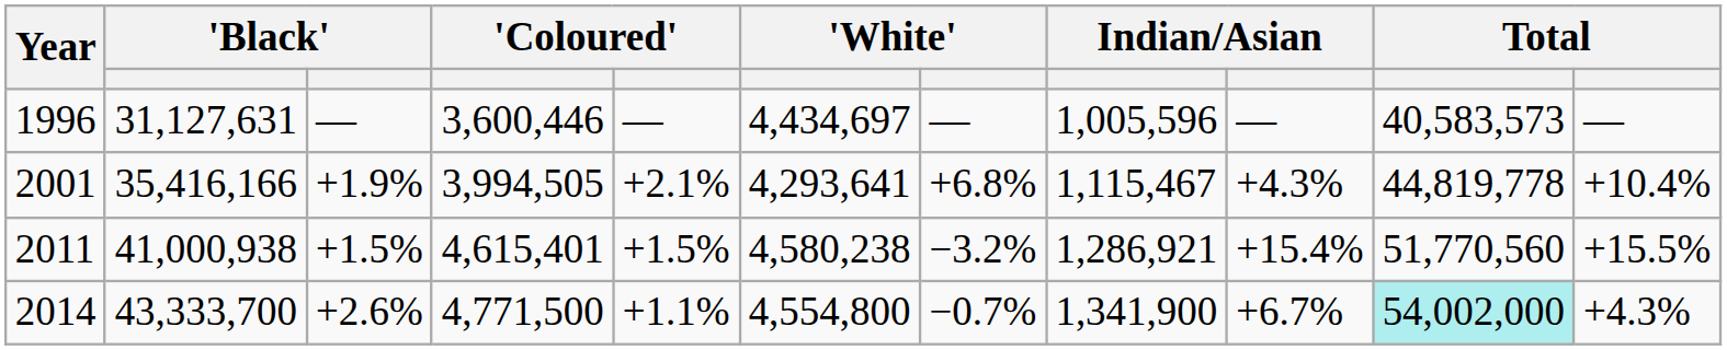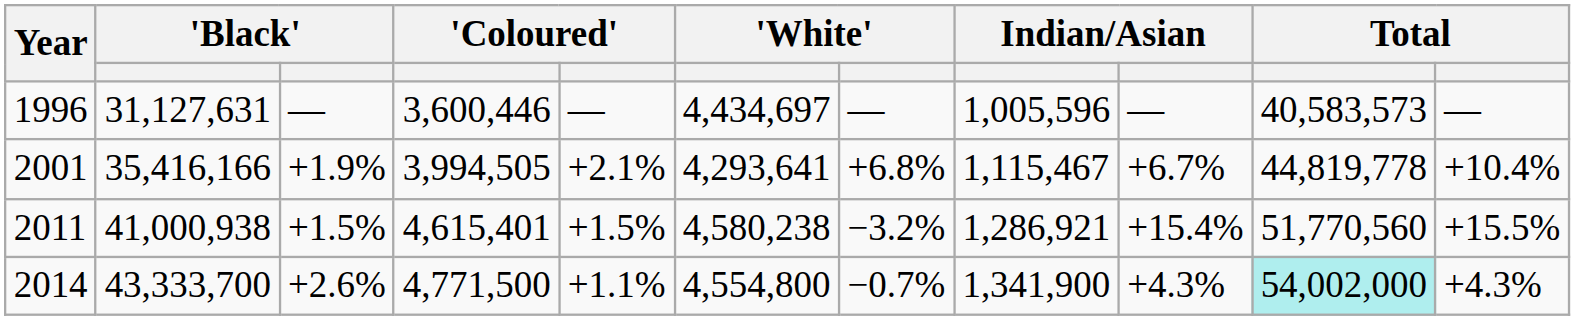2001 | column 9: +4.3% -> +6.7%
2014 | column 9: +6.7% -> +4.3%
